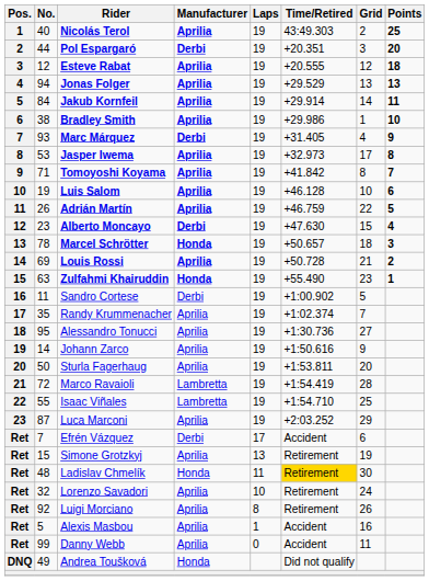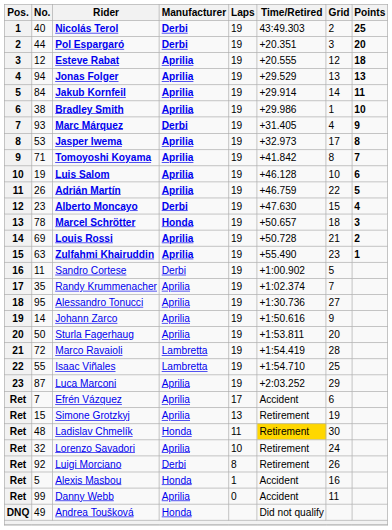Nicolás Terol | Manufacturer: Aprilia -> Derbi
Zulfahmi Khairuddin | Manufacturer: Honda -> Aprilia
Efrén Vázquez | Manufacturer: Derbi -> Aprilia
Luigi Morciano | Manufacturer: Aprilia -> Derbi
Alexis Masbou | Manufacturer: Aprilia -> Honda
